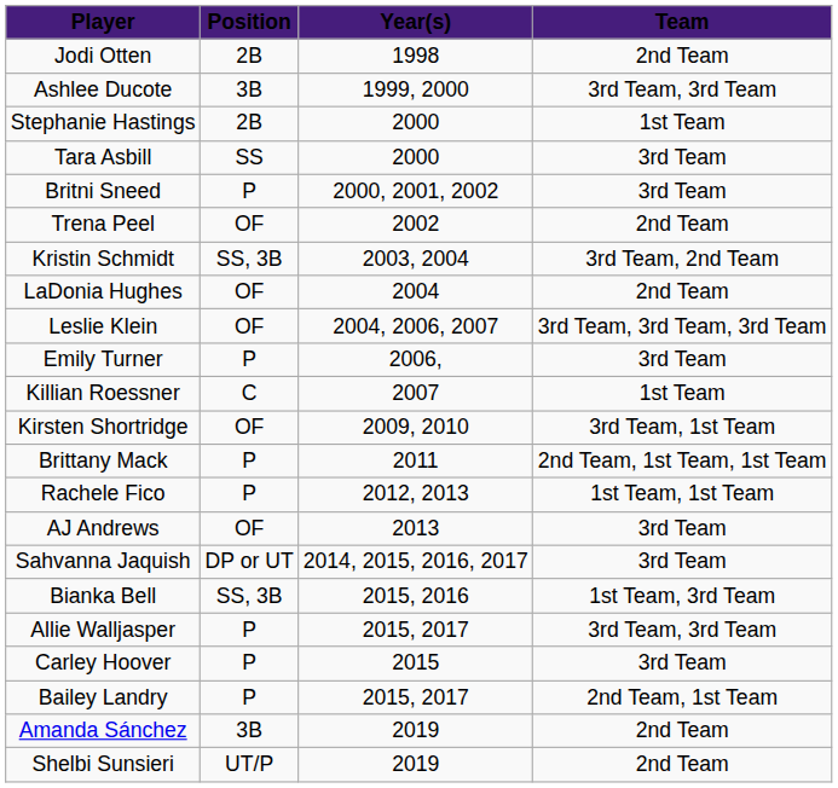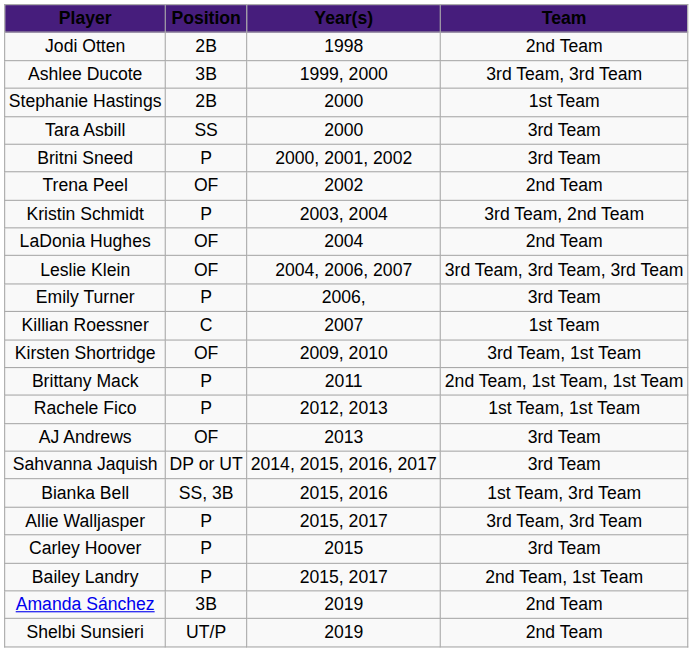Kristin Schmidt | Position: SS, 3B -> P
